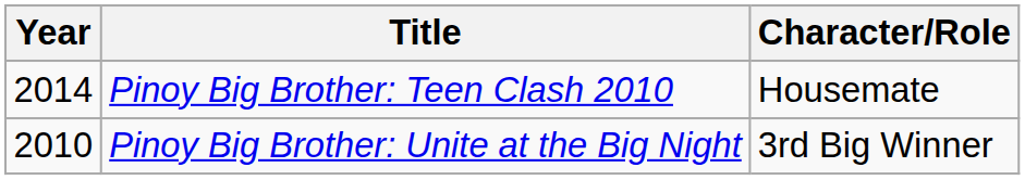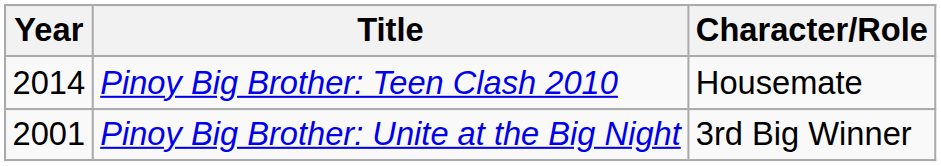Pinoy Big Brother: Unite at the Big Night | Year: 2010 -> 2001
